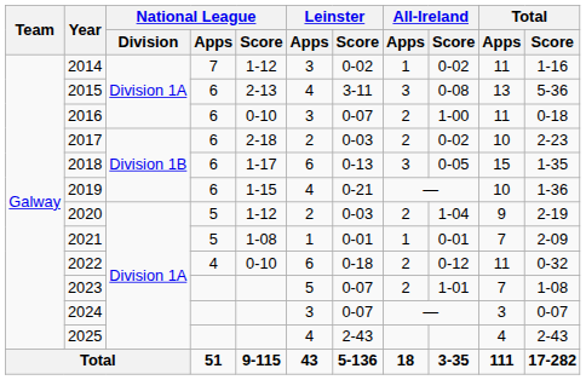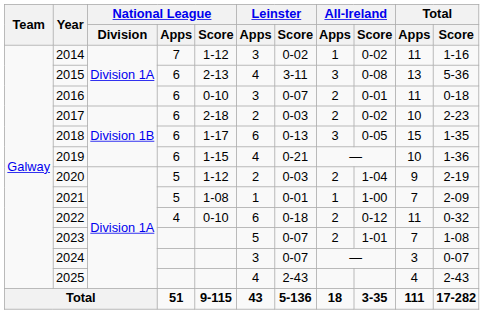2016 | All-Ireland / Score: 1-00 -> 0-01
2021 | All-Ireland / Score: 0-01 -> 1-00
